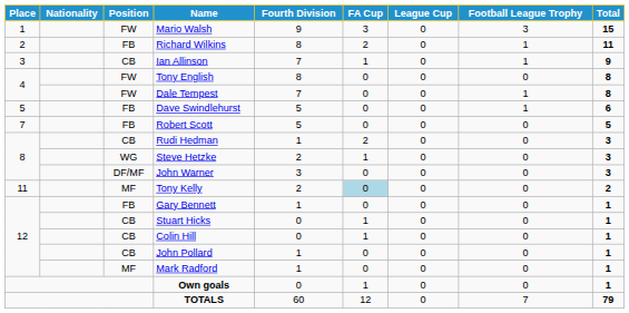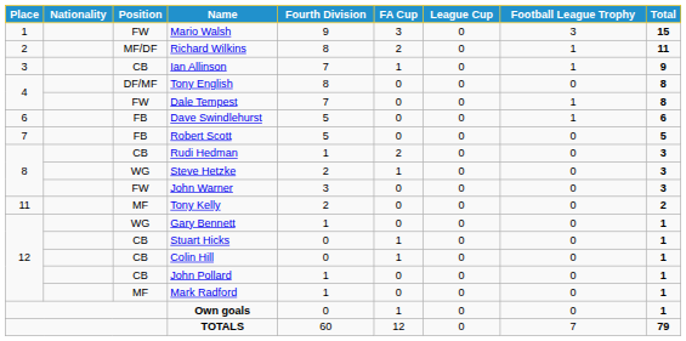Richard Wilkins | Position: FB -> MF/DF
Tony English | Position: FW -> DF/MF
Dave Swindlehurst | Place: 5 -> 6
John Warner | Position: DF/MF -> FW
Tony Kelly | FA Cup: lightblue background -> no background
Gary Bennett | Position: FB -> WG
